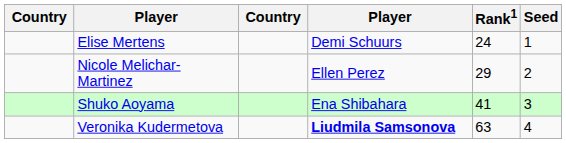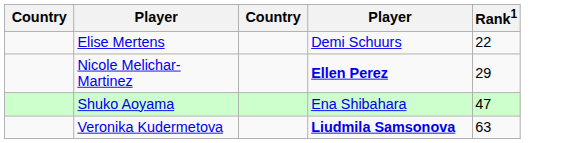- column: Seed | 1 | 2 | 3 | 4
Elise Mertens | Rank1: 24 -> 22
Nicole Melichar-Martinez | column 4: normal -> bold
Shuko Aoyama | Rank1: 41 -> 47
